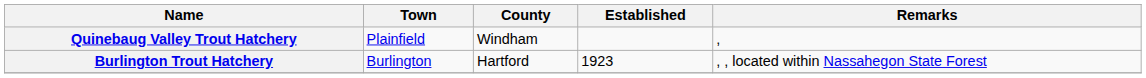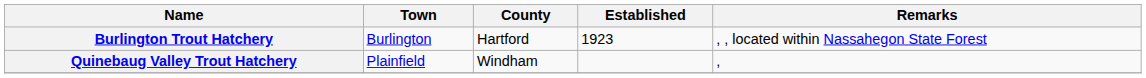rows swapped: Burlington Trout Hatchery <-> Quinebaug Valley Trout Hatchery
